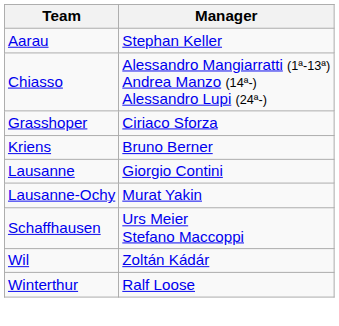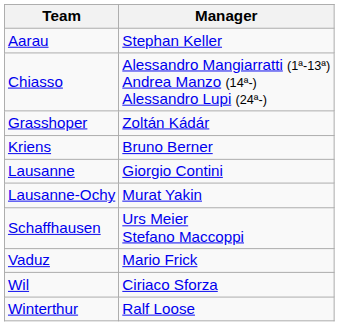Grasshoper | Manager: Ciriaco Sforza -> Zoltán Kádár
+ row: Vaduz | Mario Frick
Wil | Manager: Zoltán Kádár -> Ciriaco Sforza
